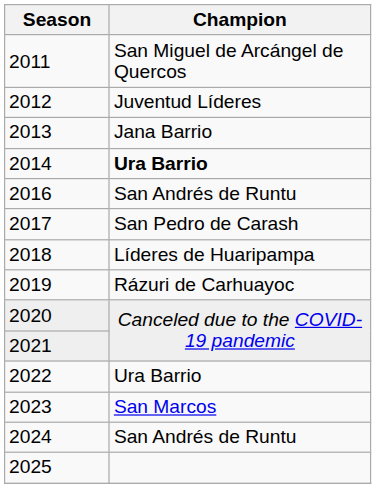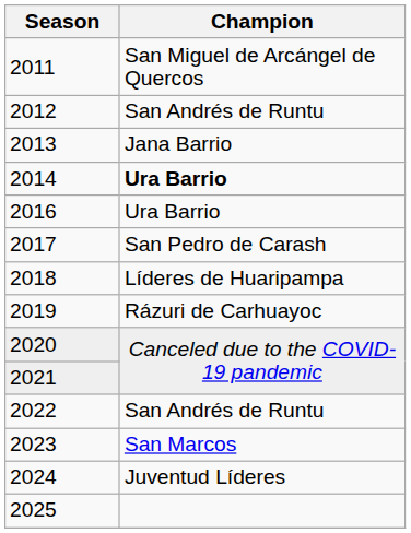2012 | Champion: Juventud Líderes -> San Andrés de Runtu
2016 | Champion: San Andrés de Runtu -> Ura Barrio
2022 | Champion: Ura Barrio -> San Andrés de Runtu
2024 | Champion: San Andrés de Runtu -> Juventud Líderes
